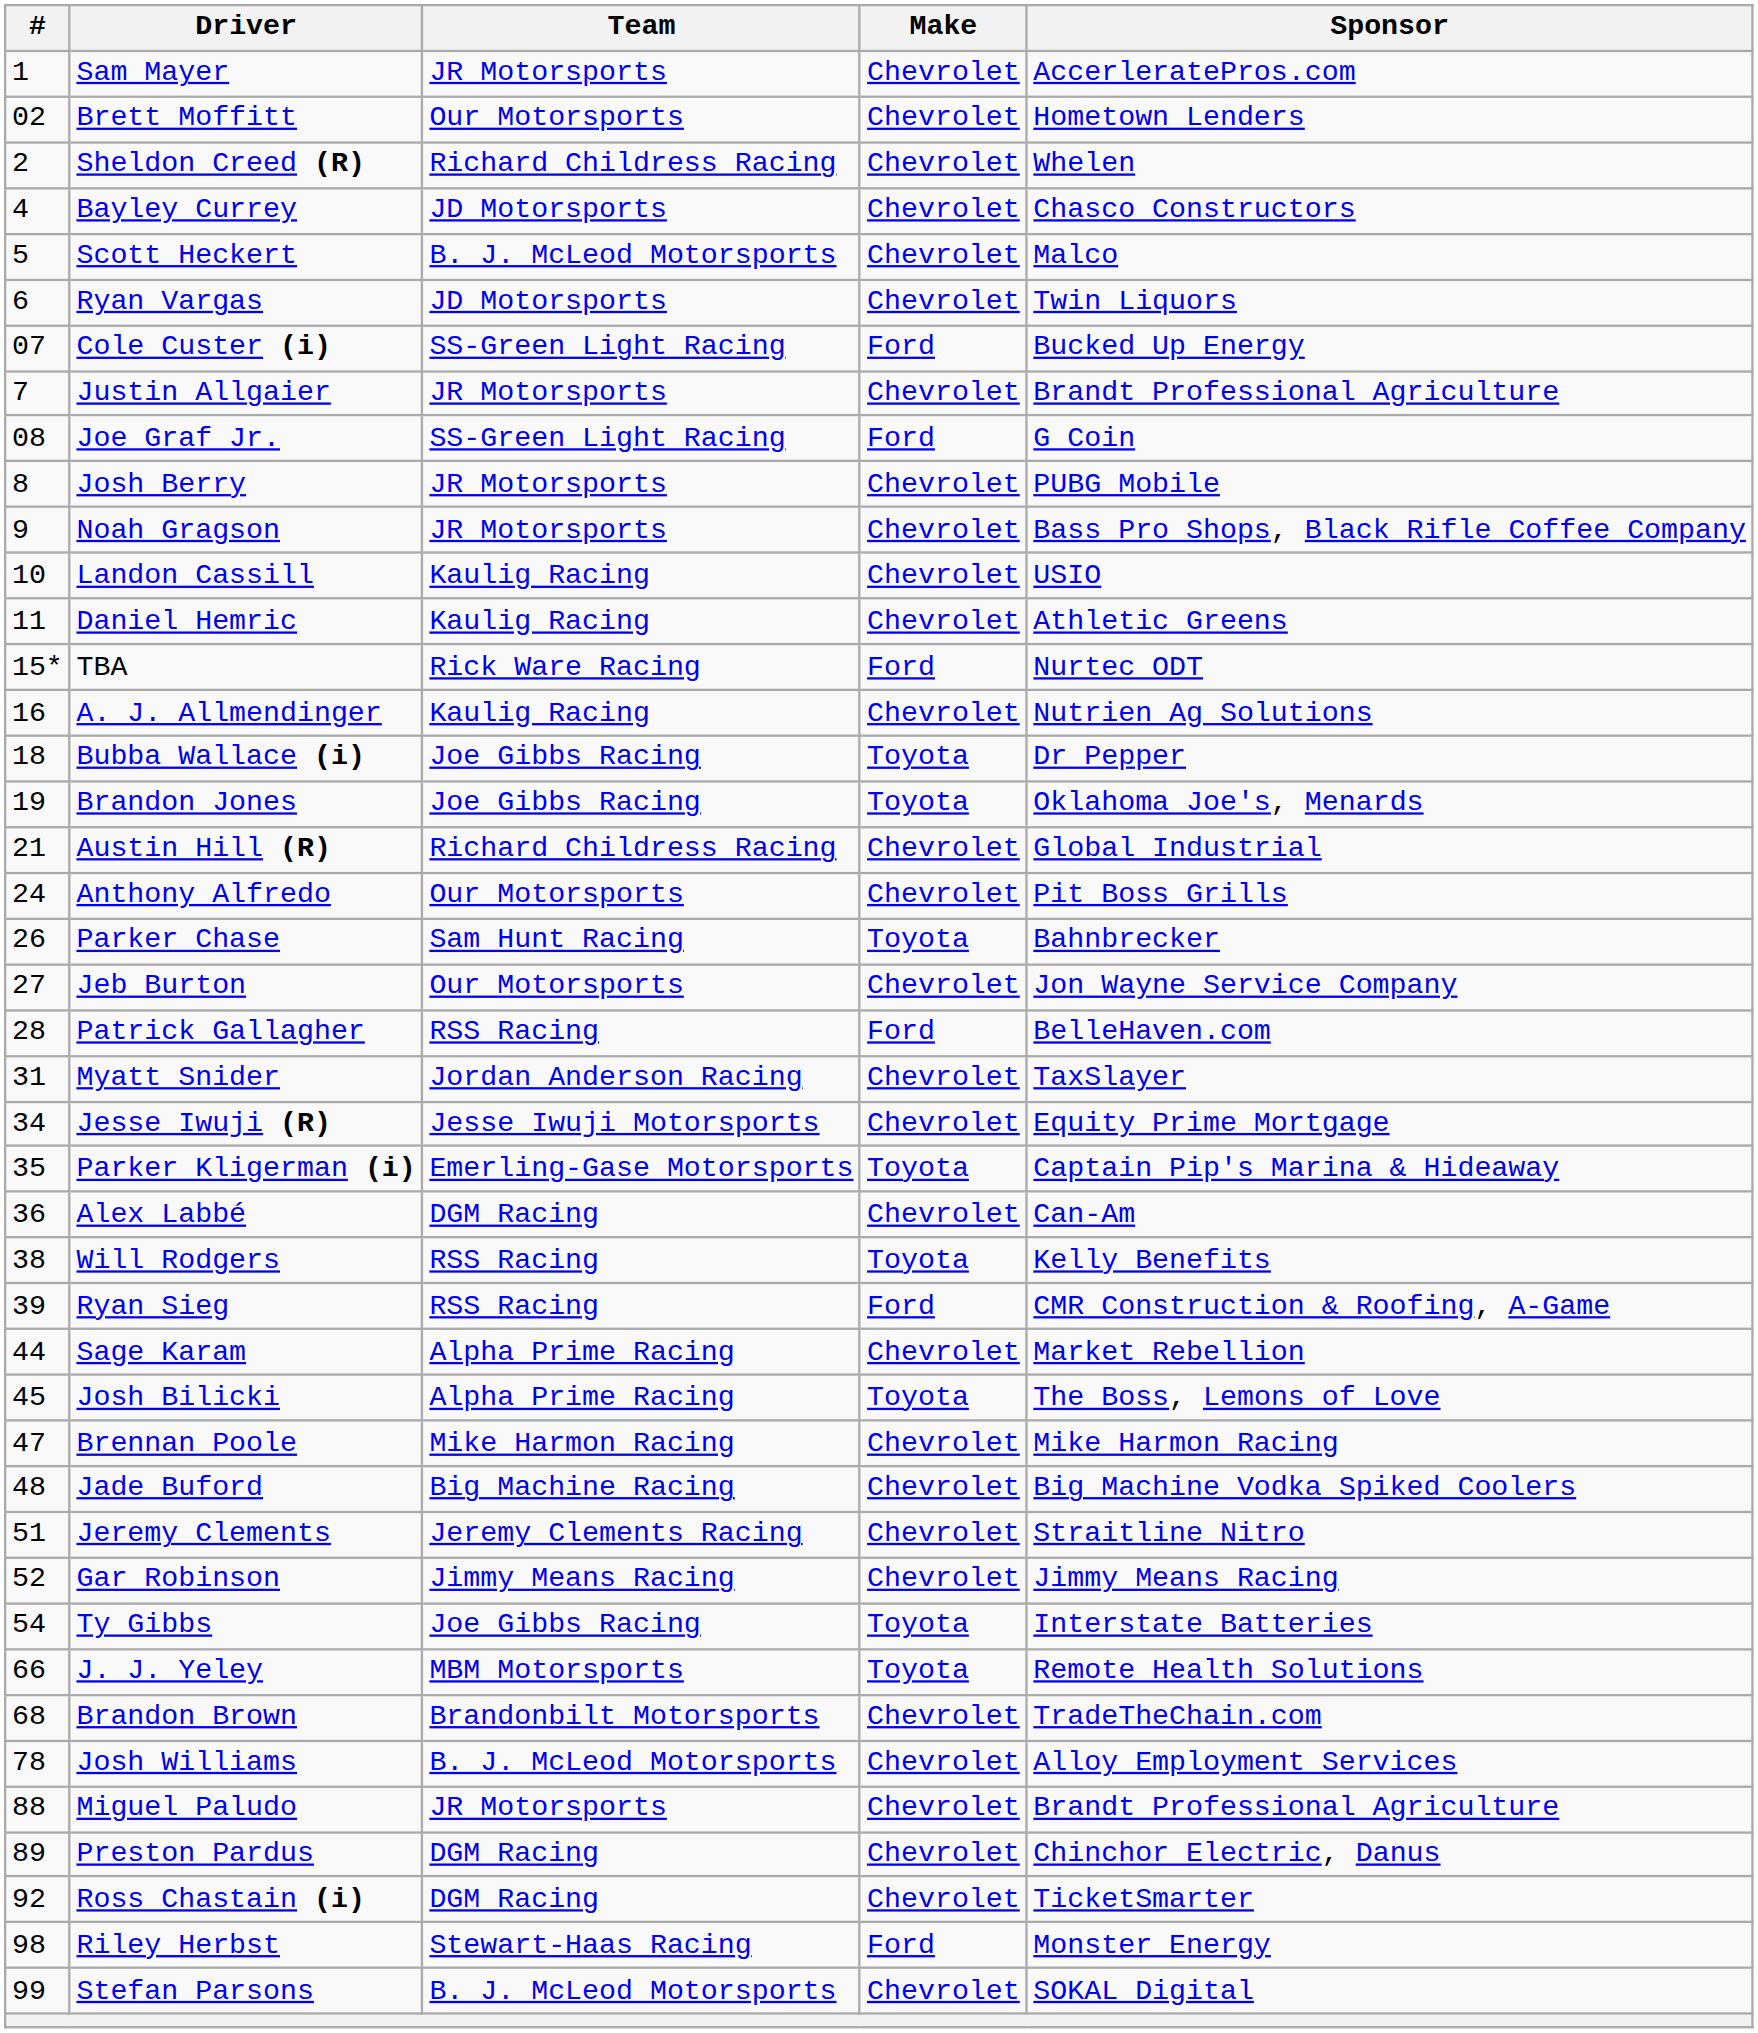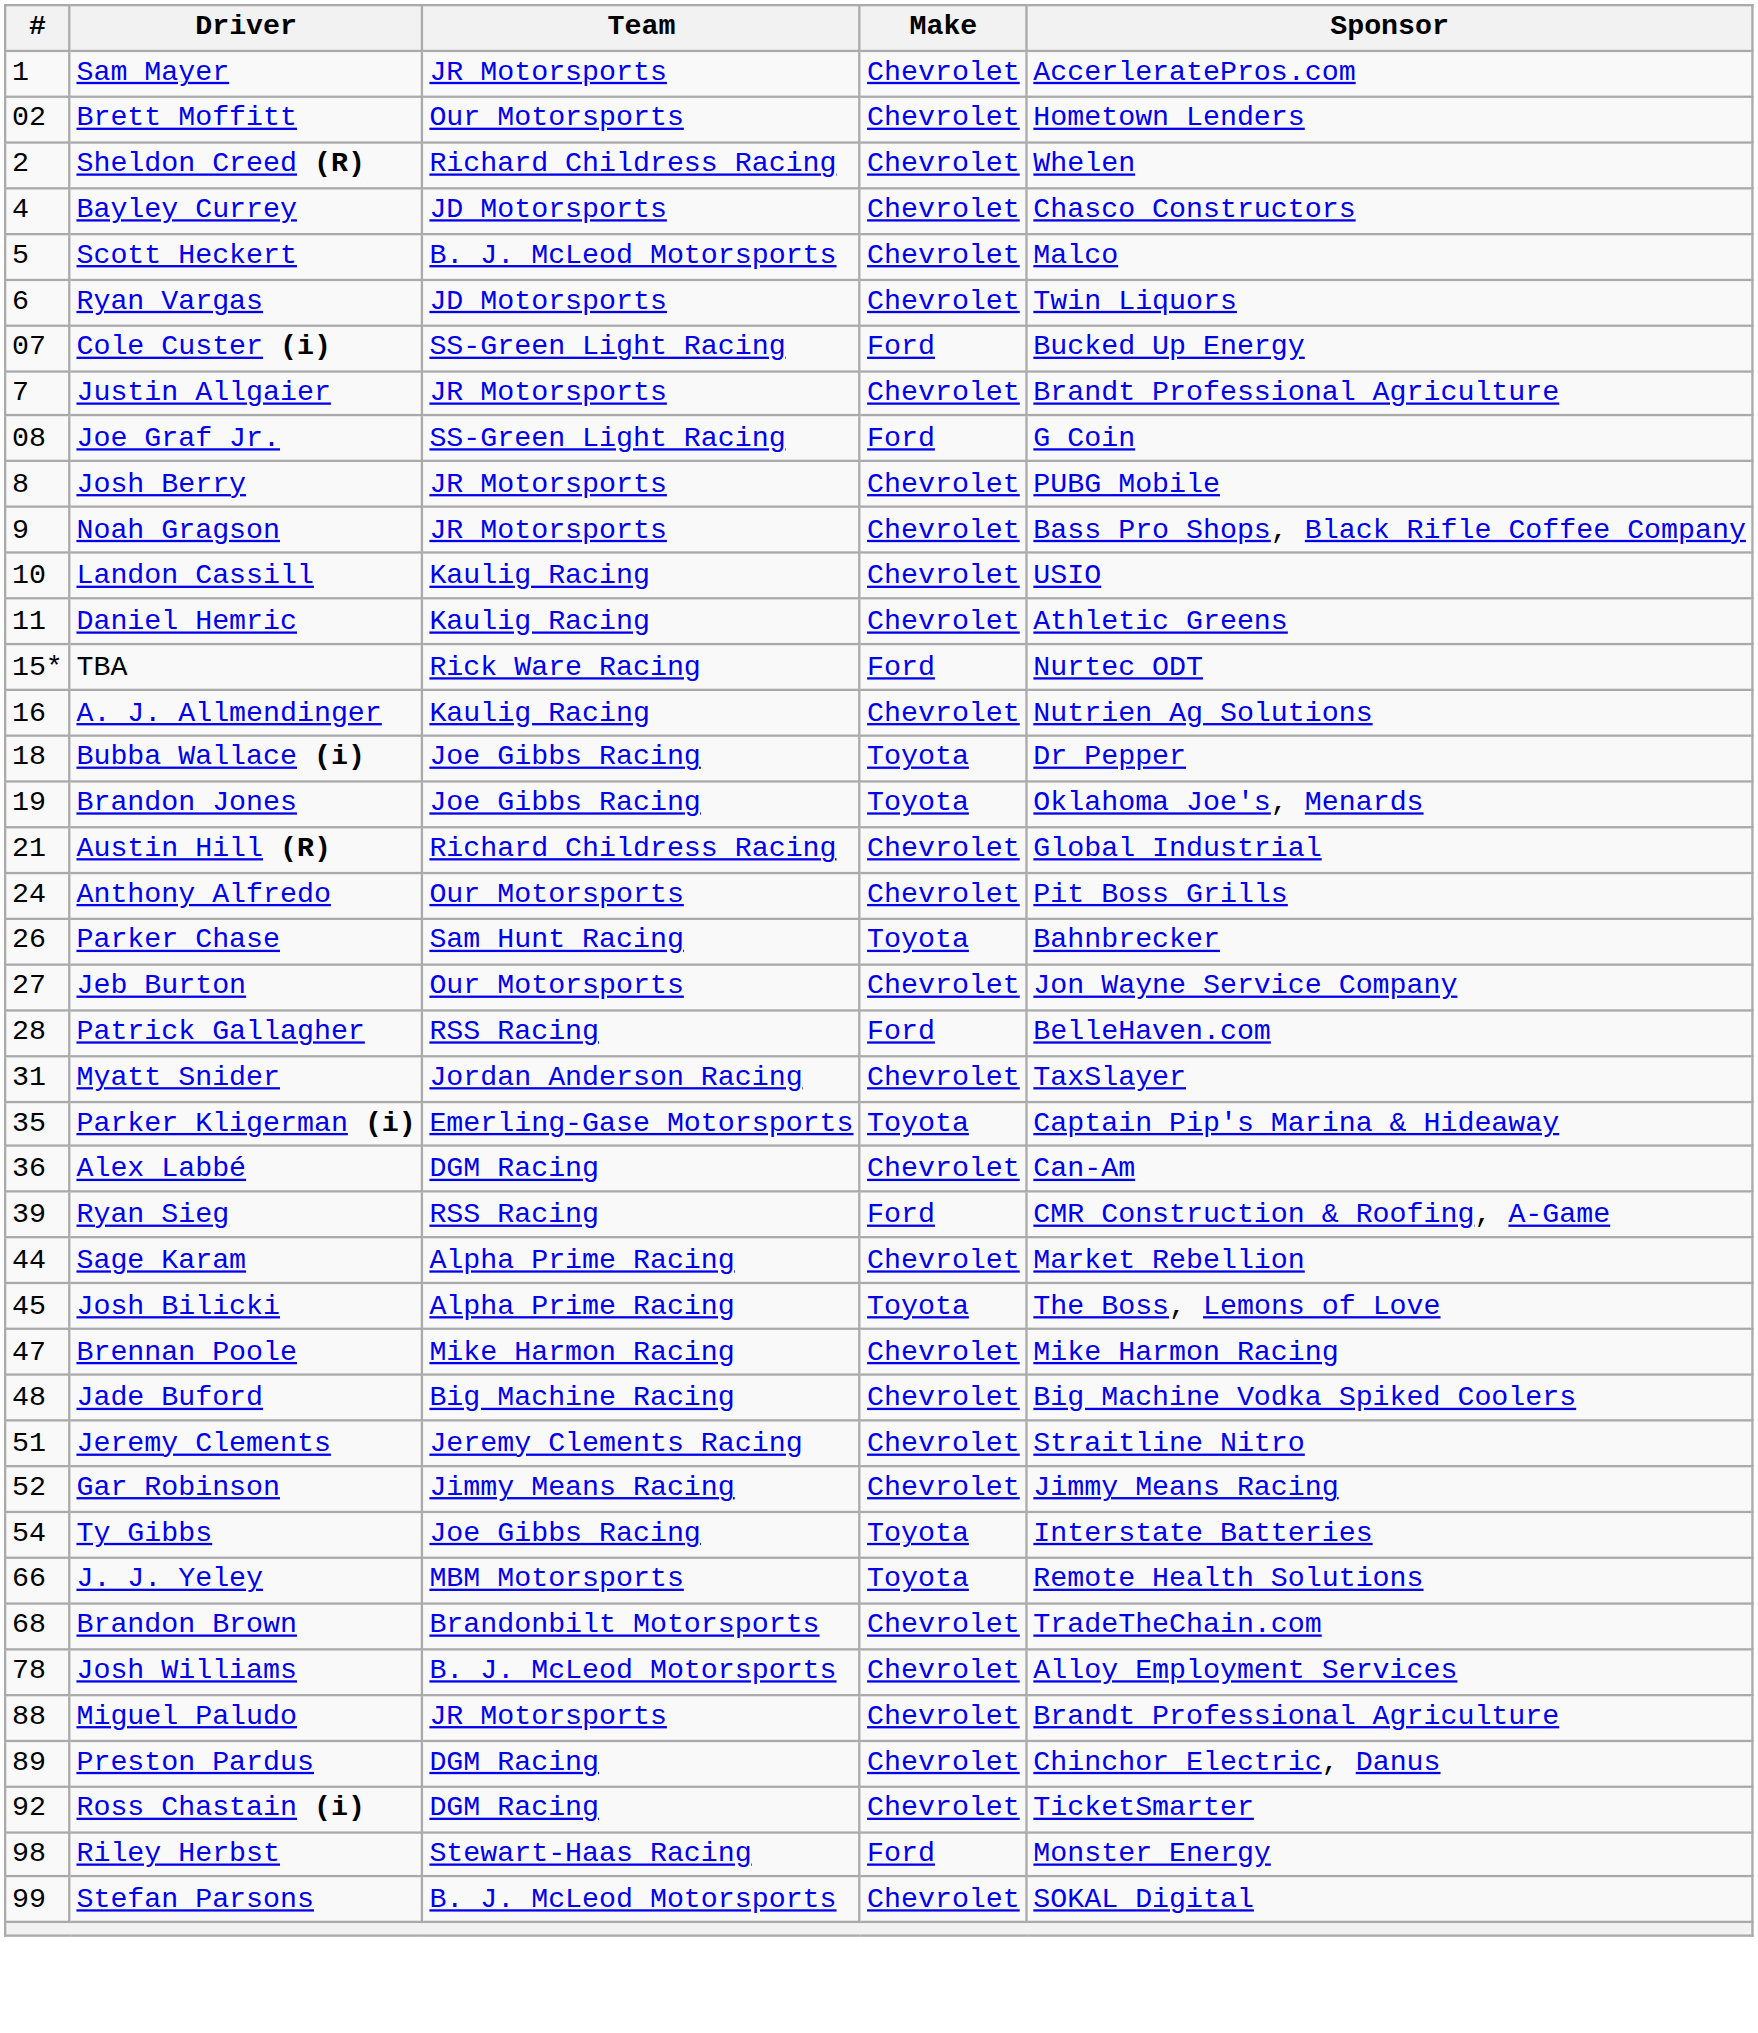- row: 34 | Jesse Iwuji (R) | Jesse Iwuji Motorsports | Chevrolet | Equity Prime Mortgage
- row: 38 | Will Rodgers | RSS Racing | Toyota | Kelly Benefits
